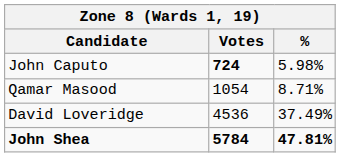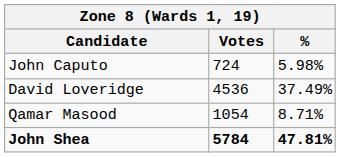John Caputo | Votes: bold -> normal
rows swapped: David Loveridge <-> Qamar Masood
